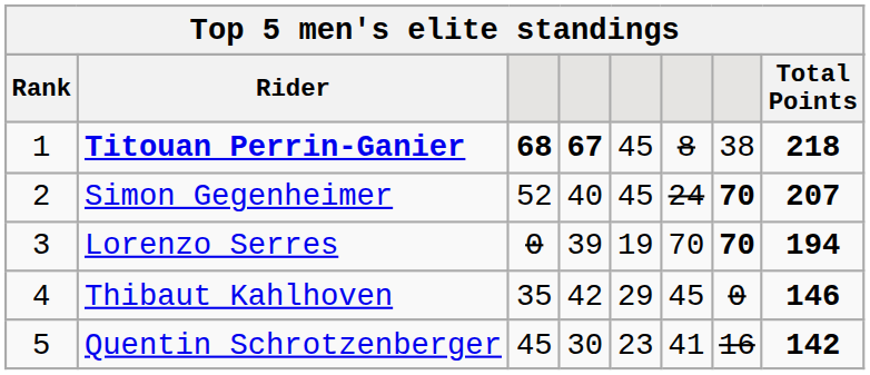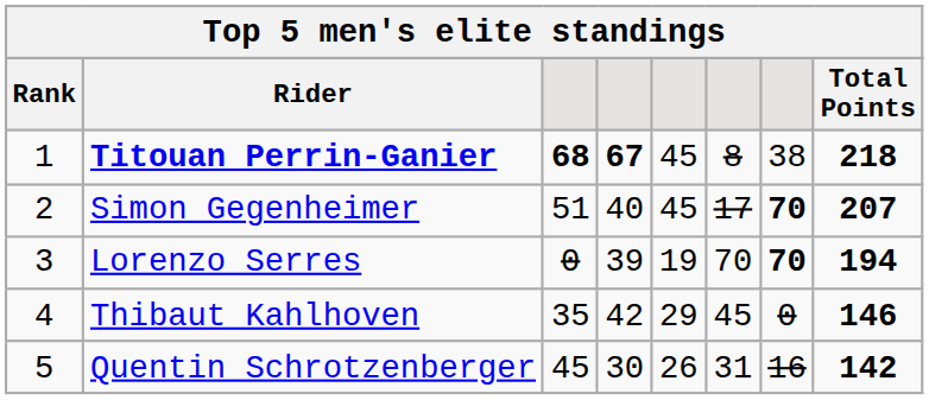Simon Gegenheimer | column 3: 52 -> 51
Simon Gegenheimer | column 6: 24 -> 17
Quentin Schrotzenberger | column 5: 23 -> 26
Quentin Schrotzenberger | column 6: 41 -> 31
